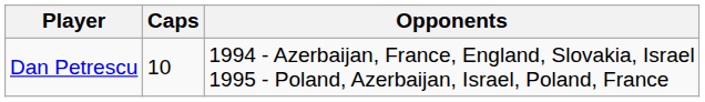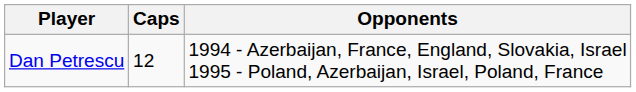Dan Petrescu | Caps: 10 -> 12
